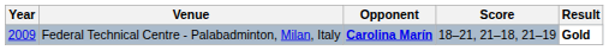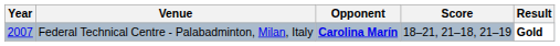Federal Technical Centre - Palabadminton, Milan, Italy | Year: 2009 -> 2007
